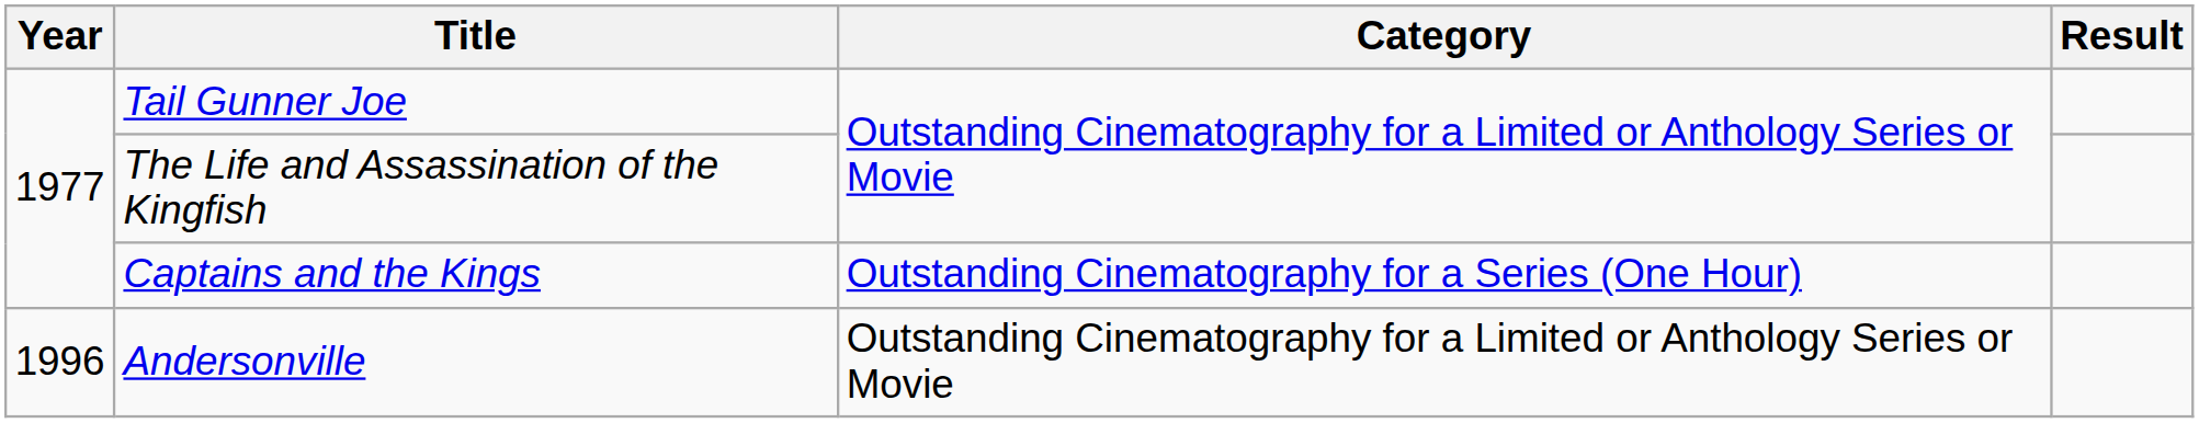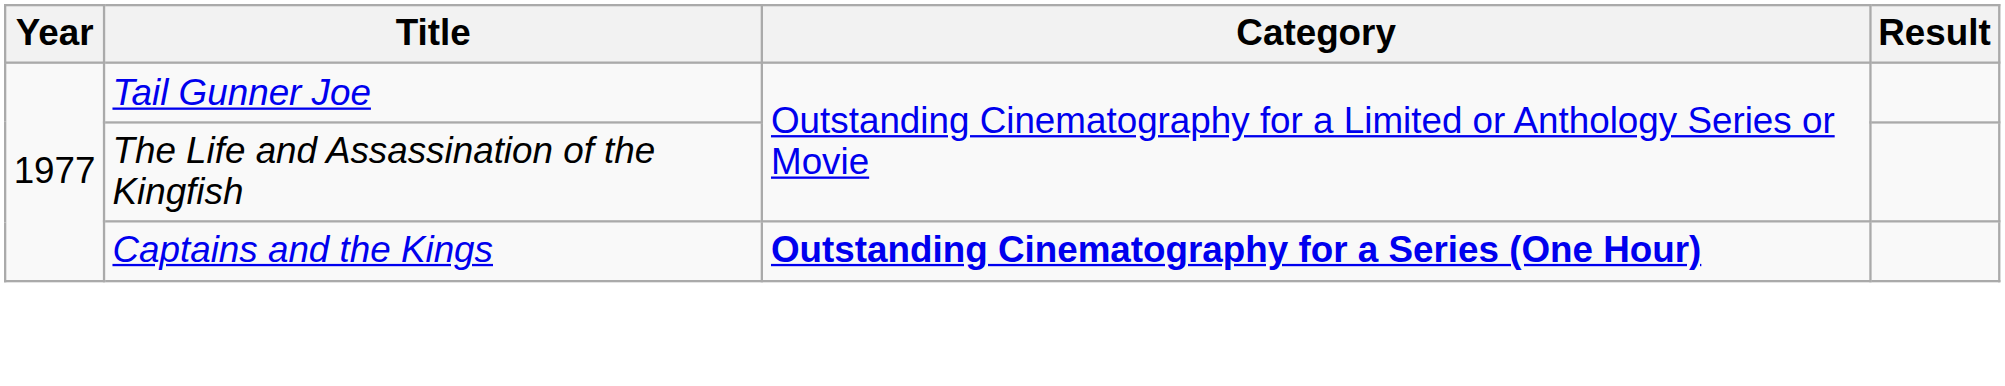Captains and the Kings | Category: normal -> bold
- row: 1996 | Andersonville | Outstanding Cinematography for a Limited or Anthology Series or Movie
